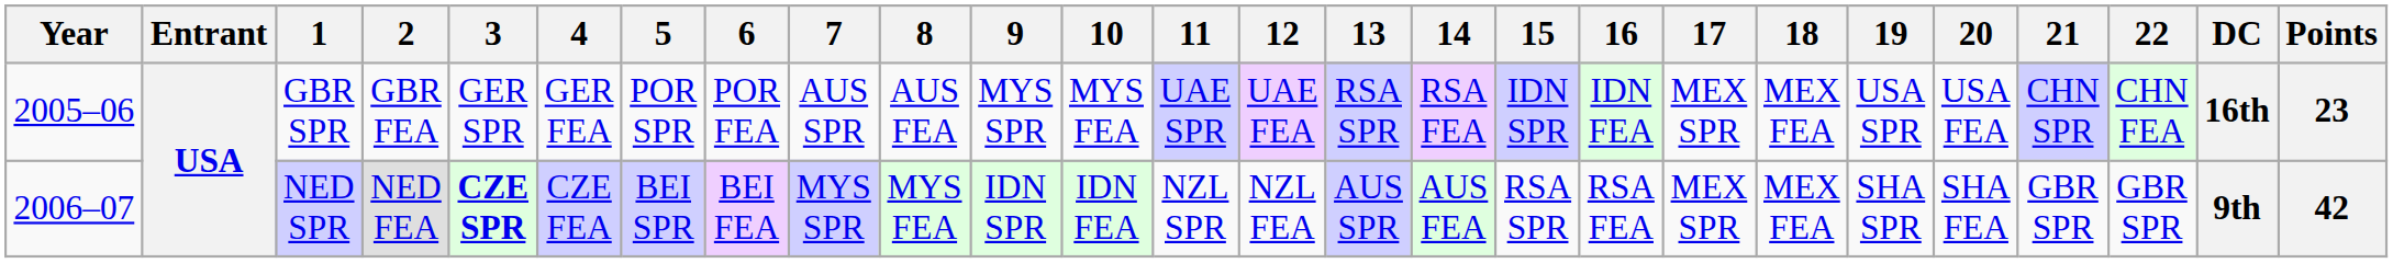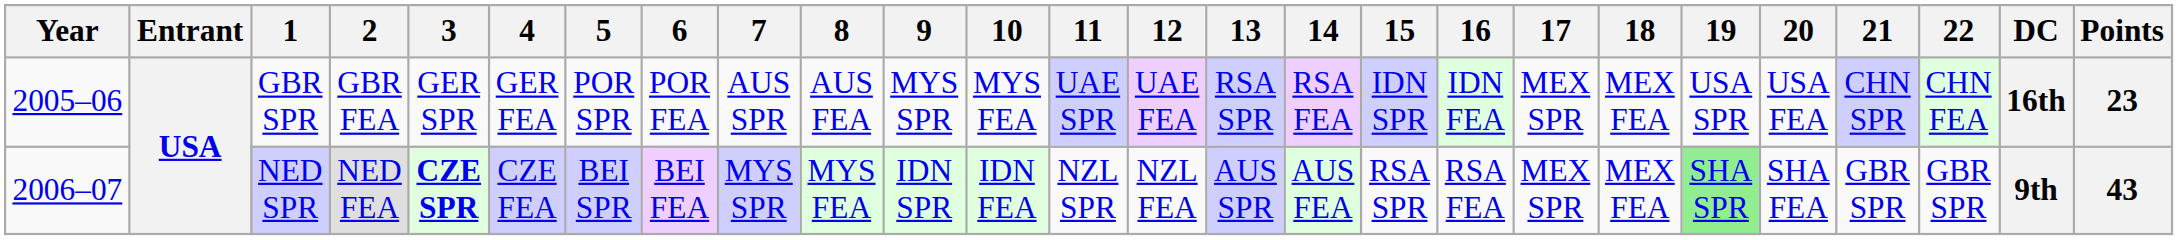NED SPR | 19: no background -> lightgreen background
NED SPR | Points: 42 -> 43
